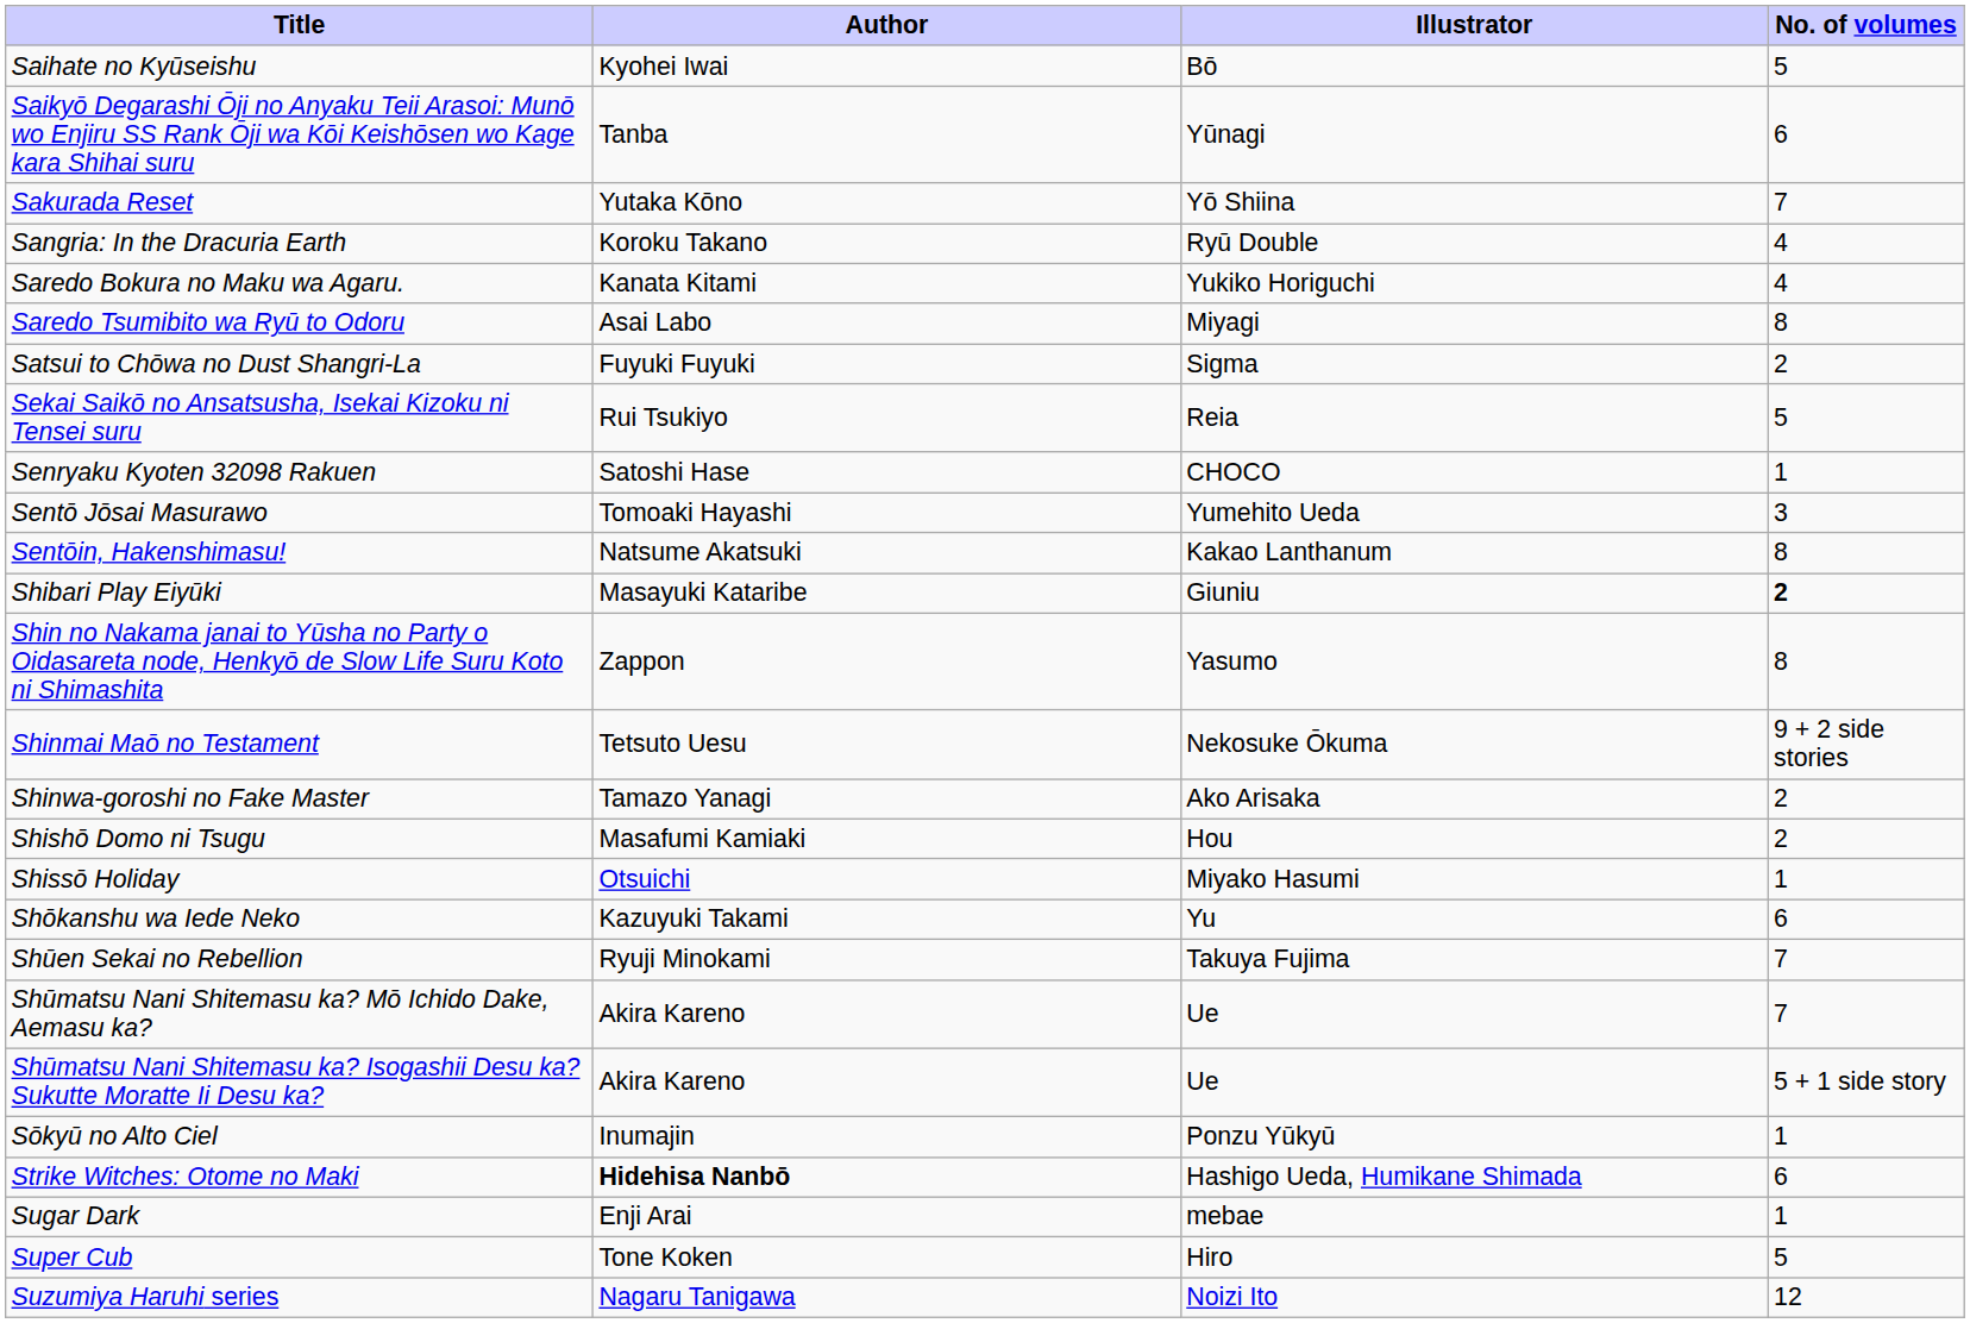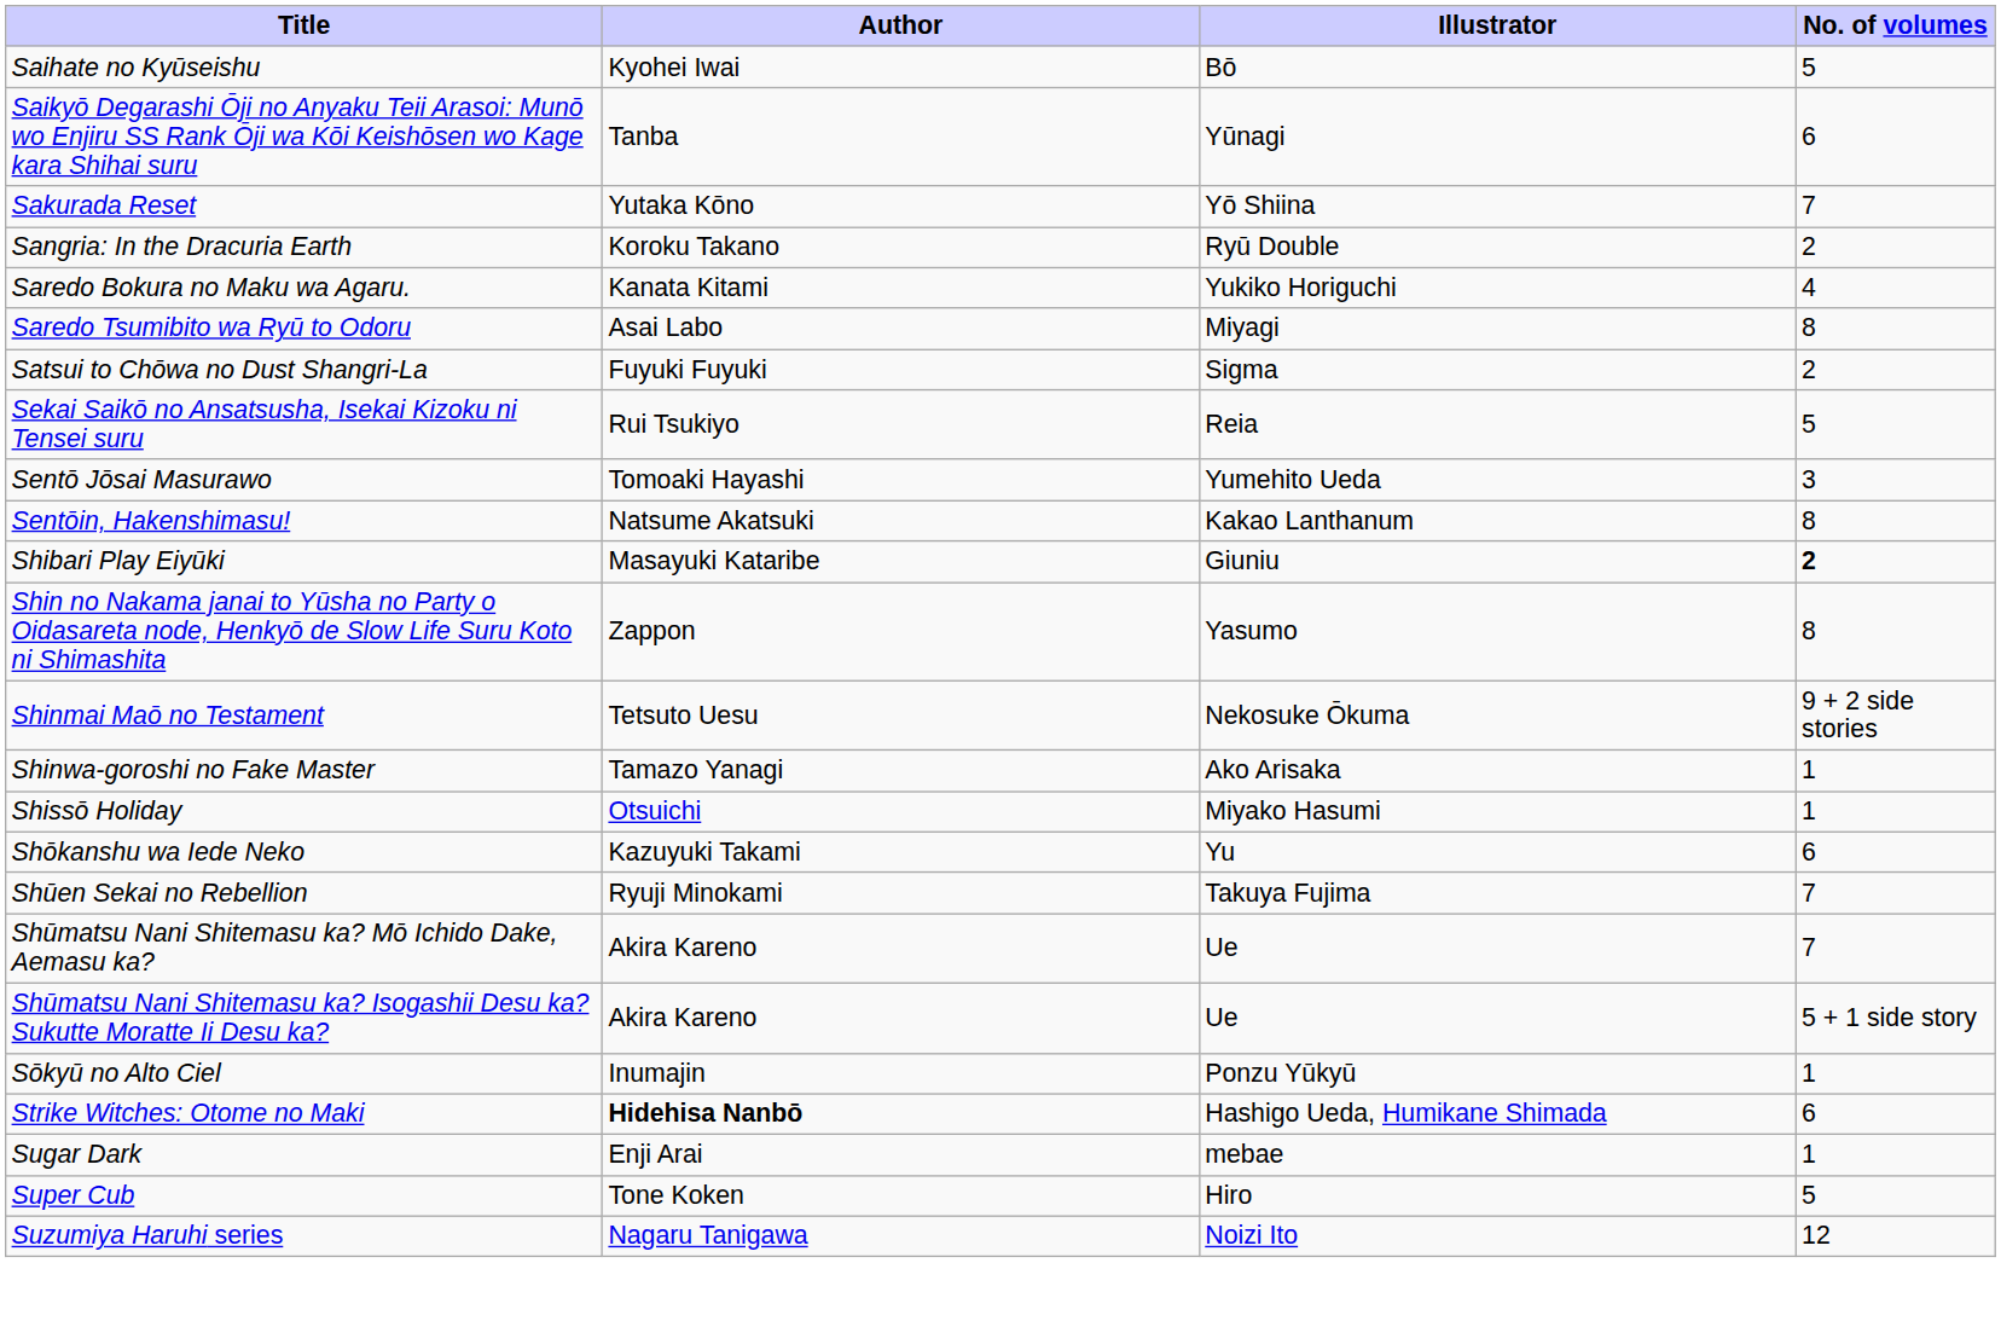Sangria: In the Dracuria Earth | No. of volumes: 4 -> 2
- row: Senryaku Kyoten 32098 Rakuen | Satoshi Hase | CHOCO | 1
Shinwa-goroshi no Fake Master | No. of volumes: 2 -> 1
- row: Shishō Domo ni Tsugu | Masafumi Kamiaki | Hou | 2
